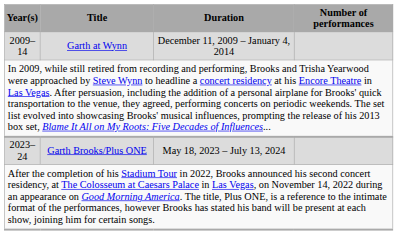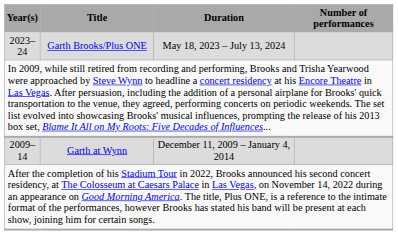rows swapped: 2009–14 <-> 2023–24
